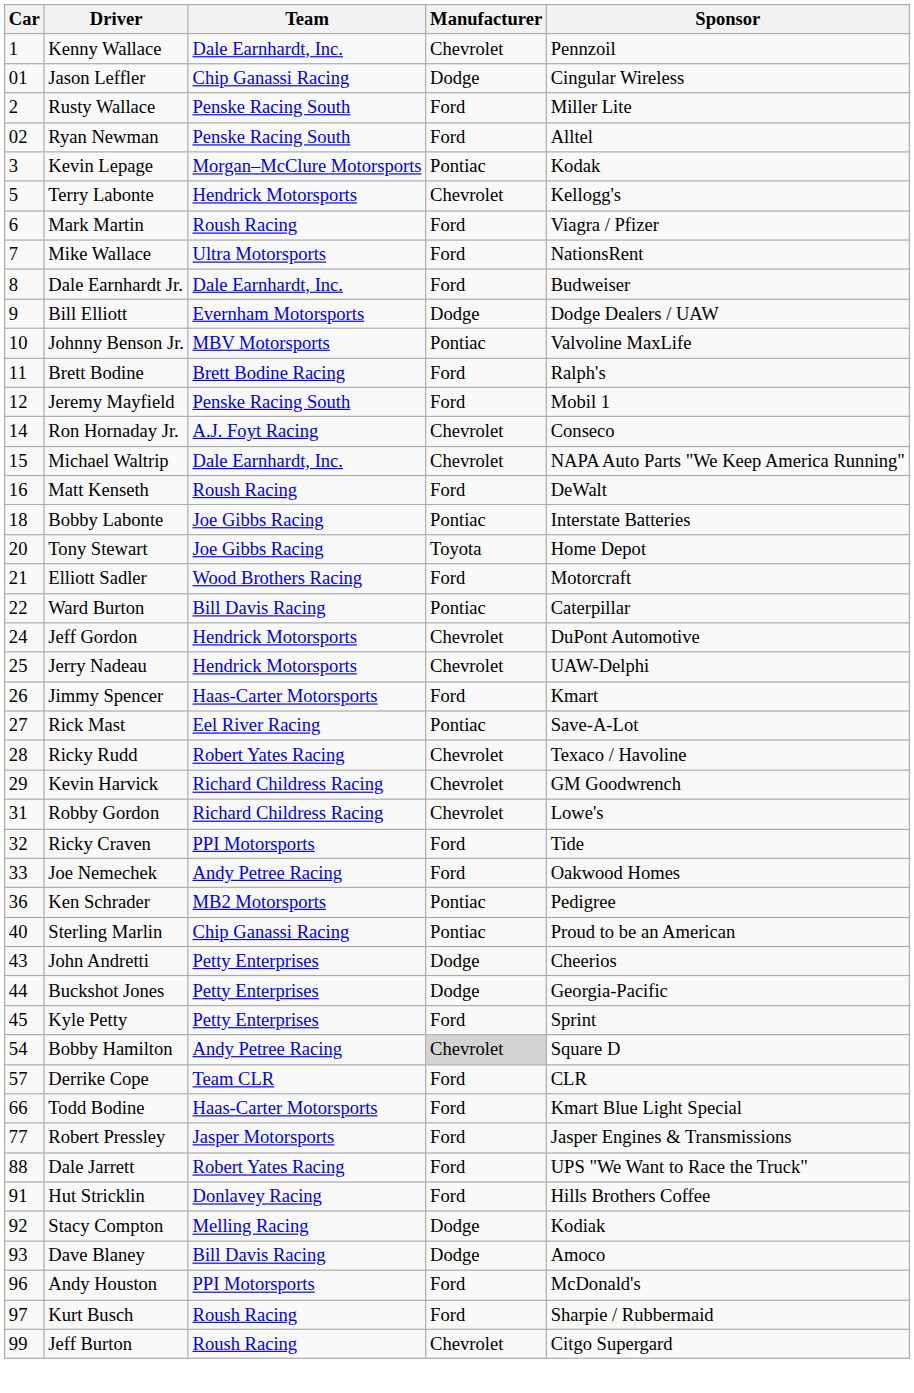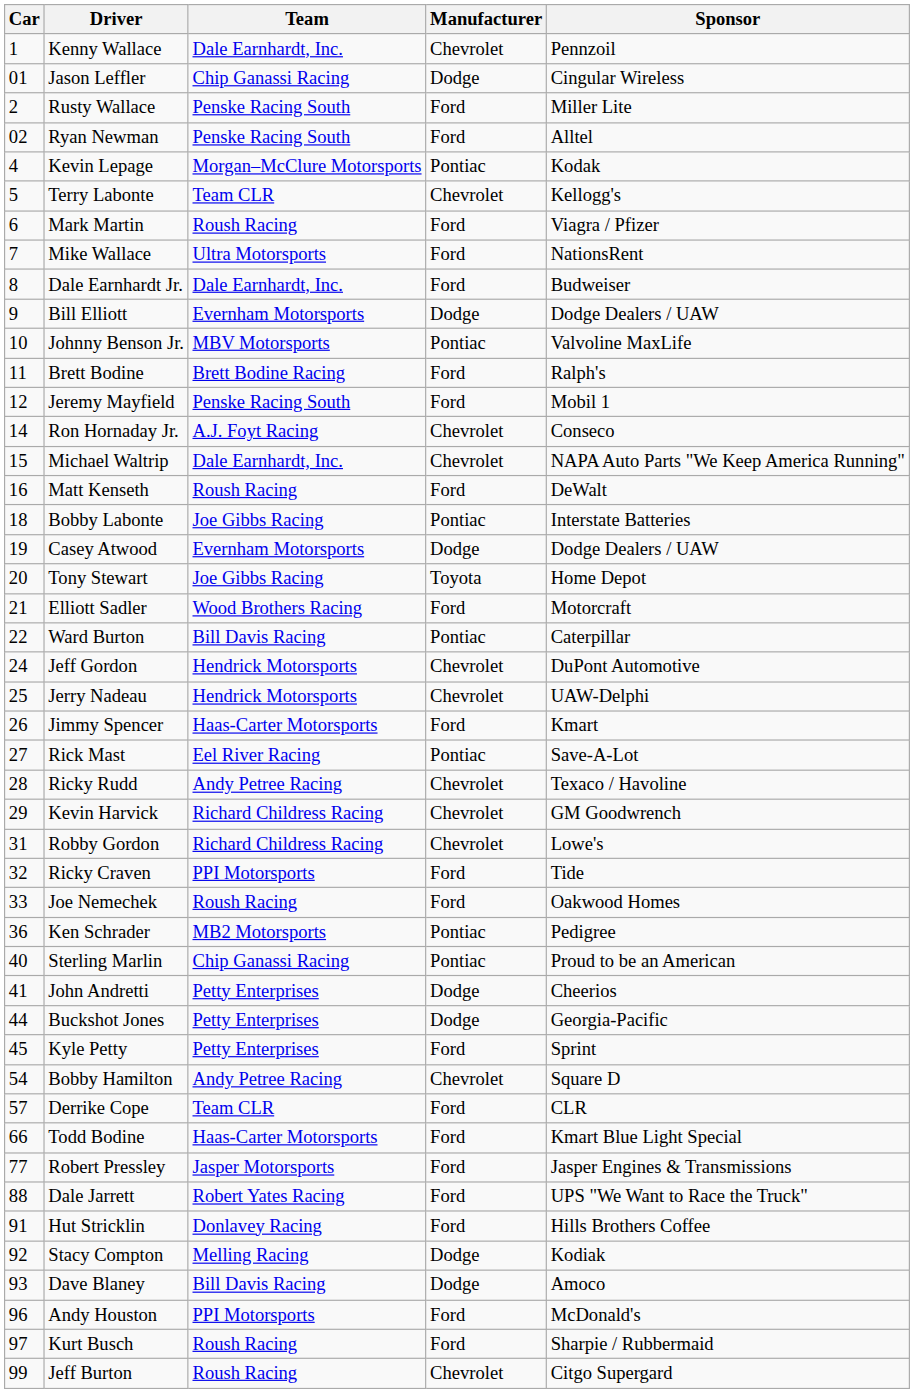Kevin Lepage | Car: 3 -> 4
Terry Labonte | Team: Hendrick Motorsports -> Team CLR
+ row: 19 | Casey Atwood | Evernham Motorsports | Dodge | Dodge Dealers / UAW
Ricky Rudd | Team: Robert Yates Racing -> Andy Petree Racing
Joe Nemechek | Team: Andy Petree Racing -> Roush Racing
John Andretti | Car: 43 -> 41
Bobby Hamilton | Manufacturer: lightgrey background -> no background
